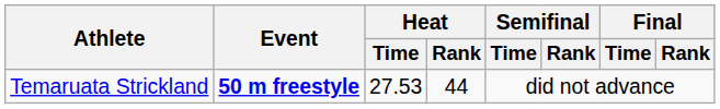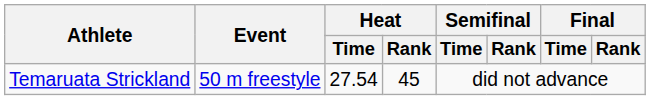Temaruata Strickland | Event: bold -> normal
Temaruata Strickland | Heat / Time: 27.53 -> 27.54
Temaruata Strickland | Heat / Rank: 44 -> 45
